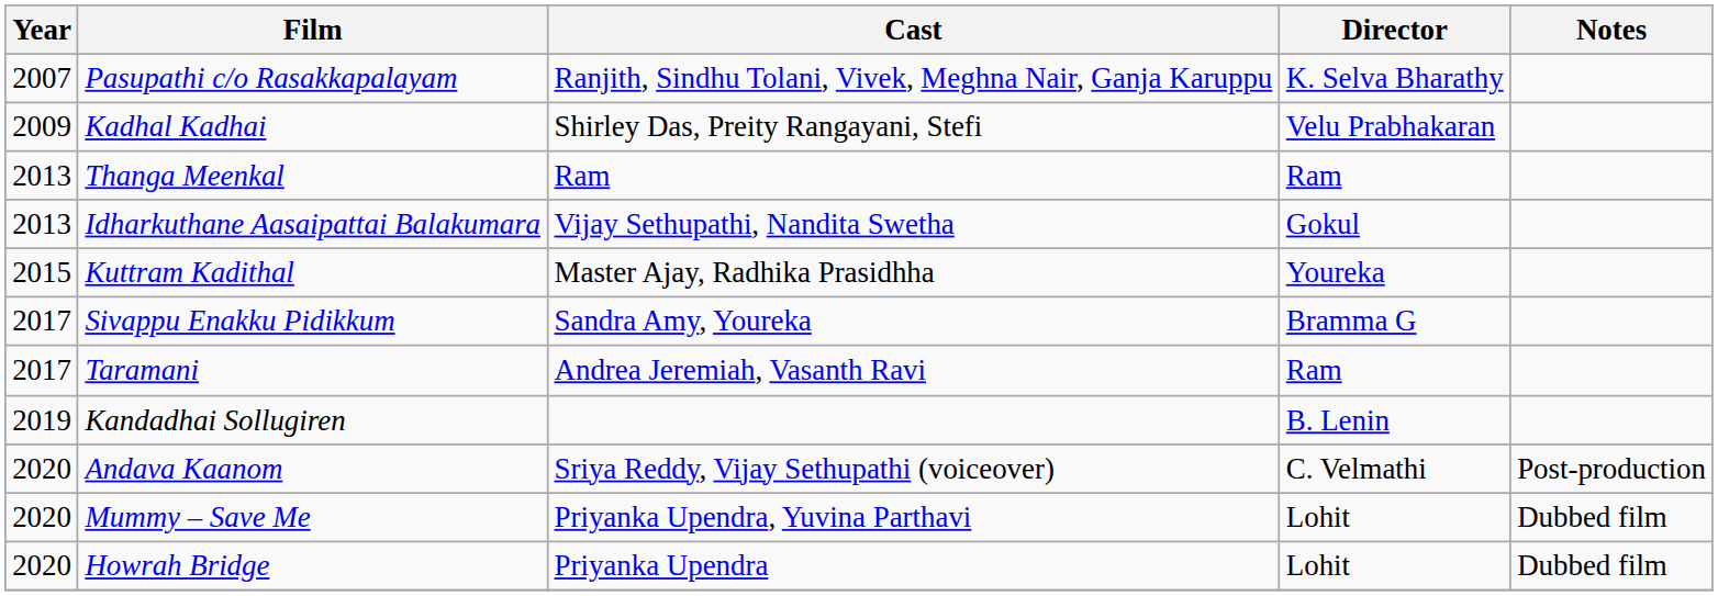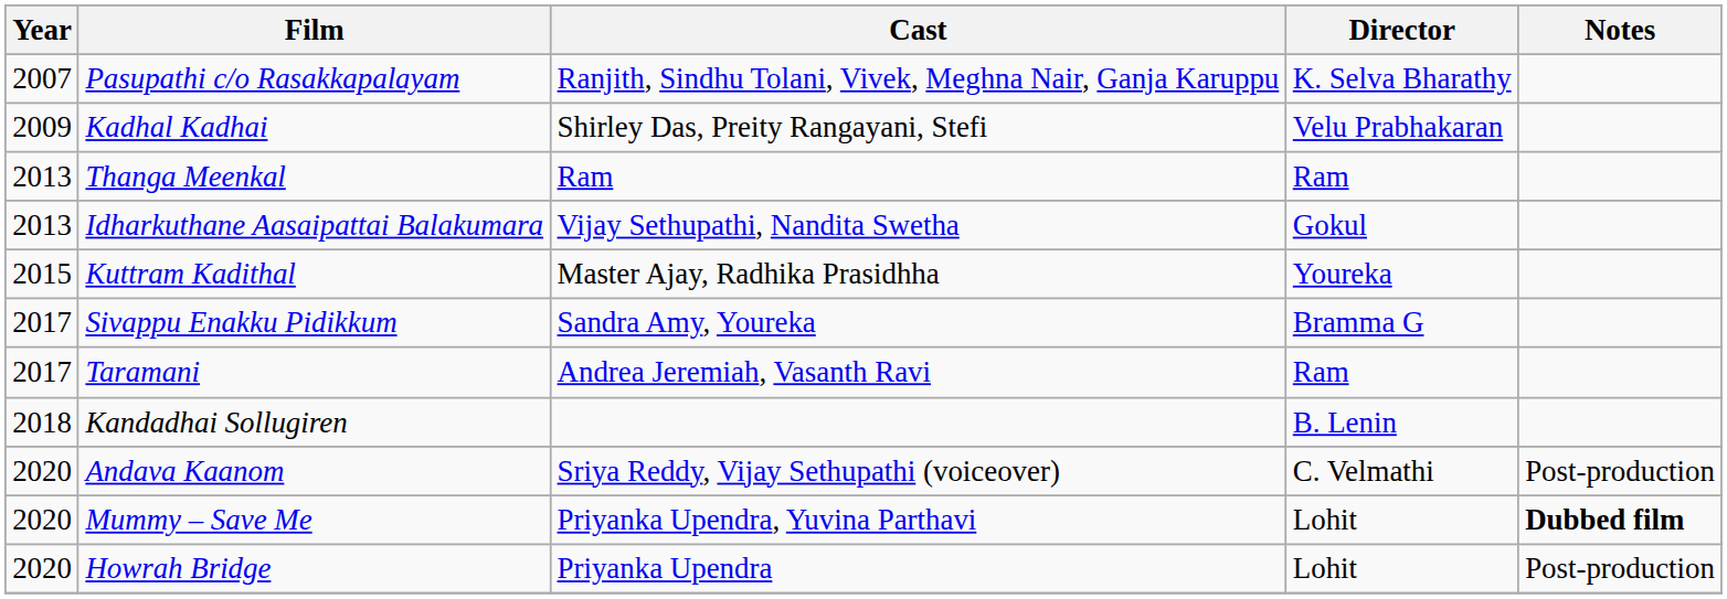Kandadhai Sollugiren | Year: 2019 -> 2018
Mummy – Save Me | Notes: normal -> bold
Howrah Bridge | Notes: Dubbed film -> Post-production
